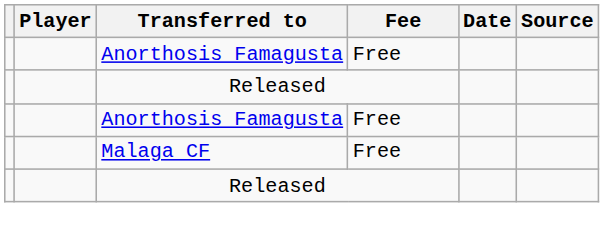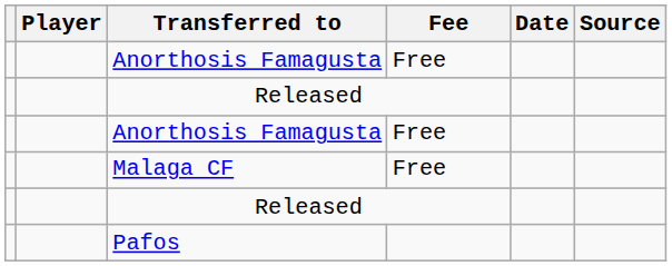+ row: Pafos
